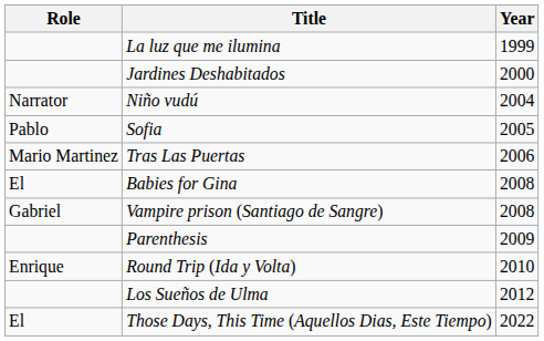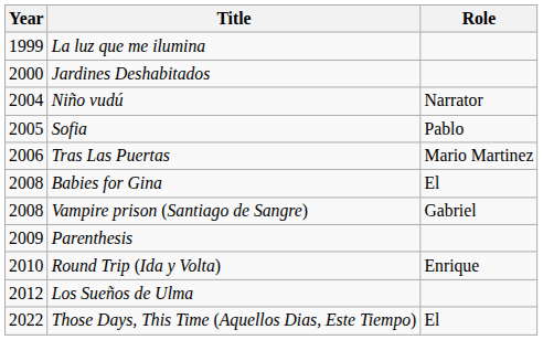columns swapped: Year <-> Role
